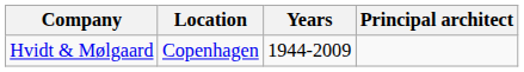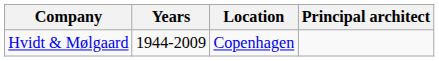columns swapped: Location <-> Years
